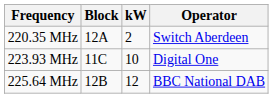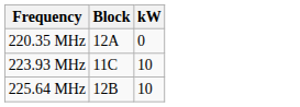- column: Operator | Switch Aberdeen | Digital One | BBC National DAB
220.35 MHz | kW: 2 -> 0
225.64 MHz | kW: 12 -> 10
